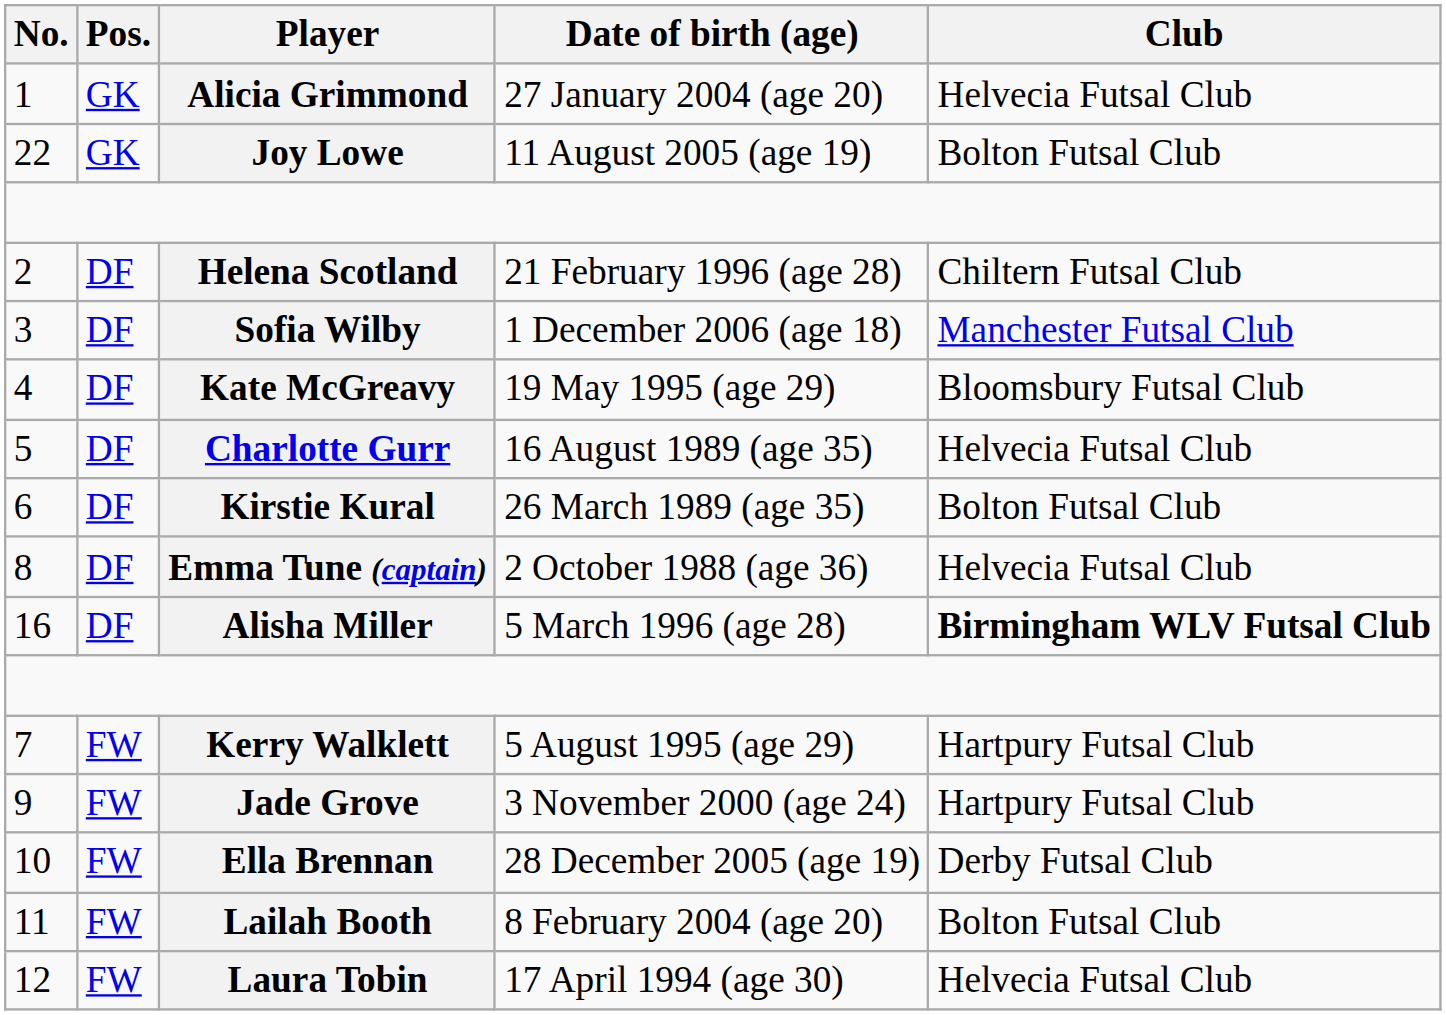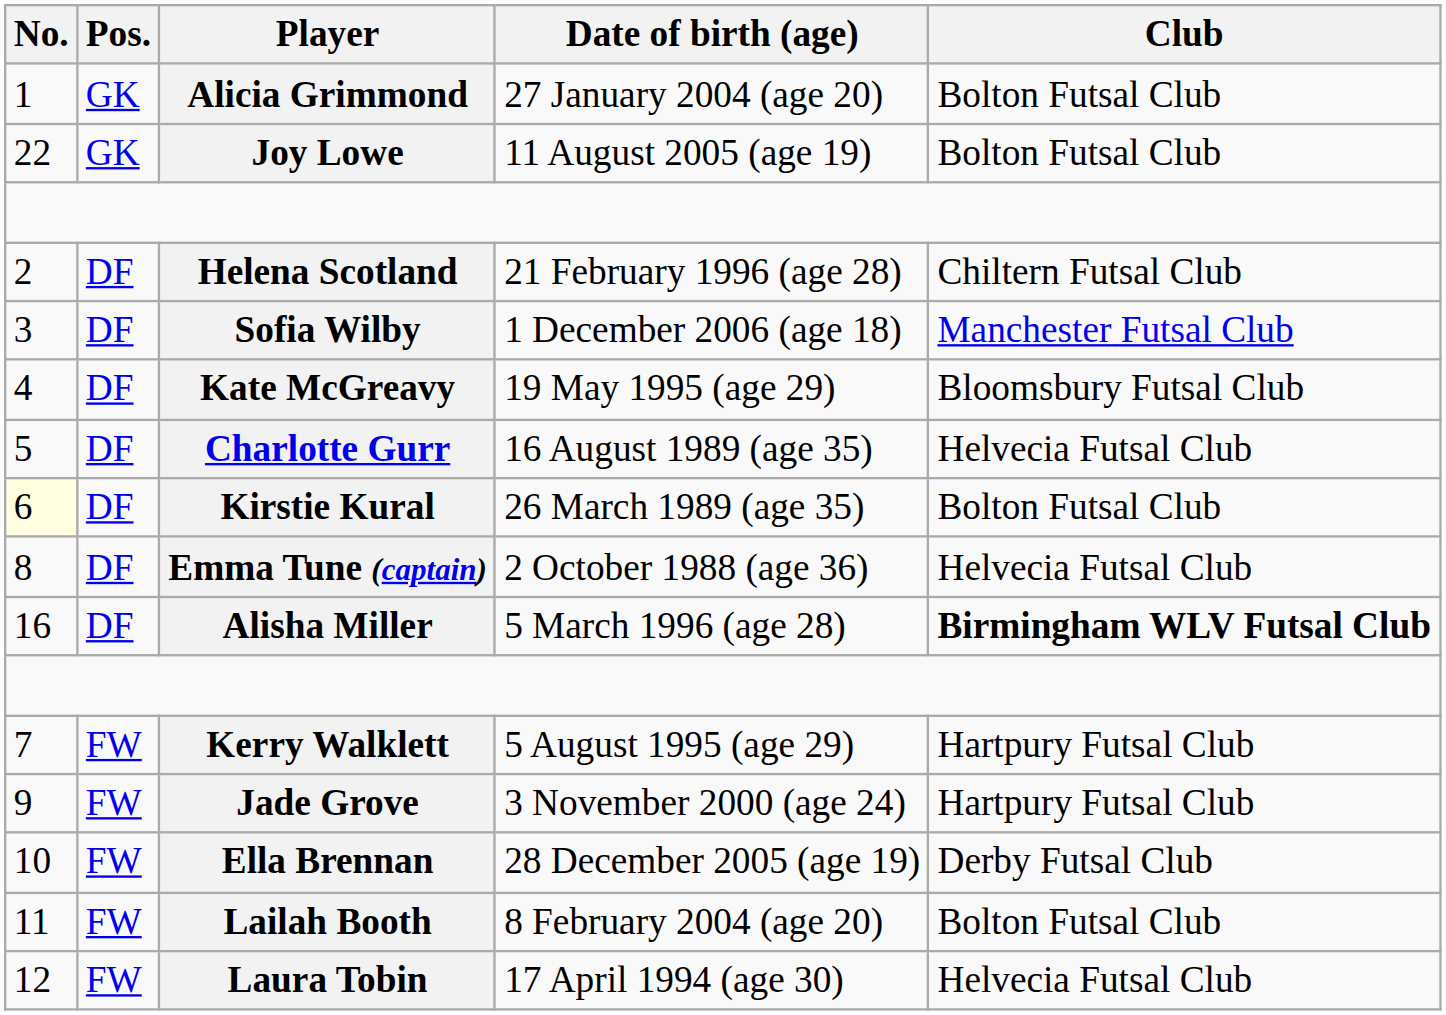Alicia Grimmond | Club: Helvecia Futsal Club -> Bolton Futsal Club
Kirstie Kural | No.: no background -> lightyellow background
